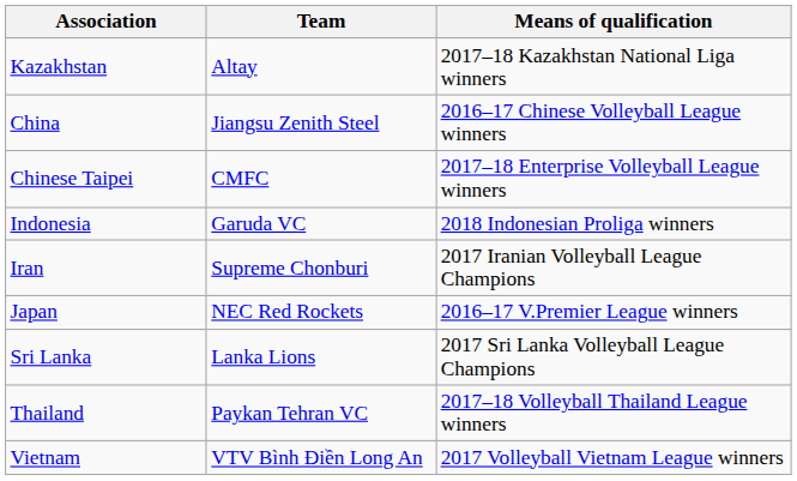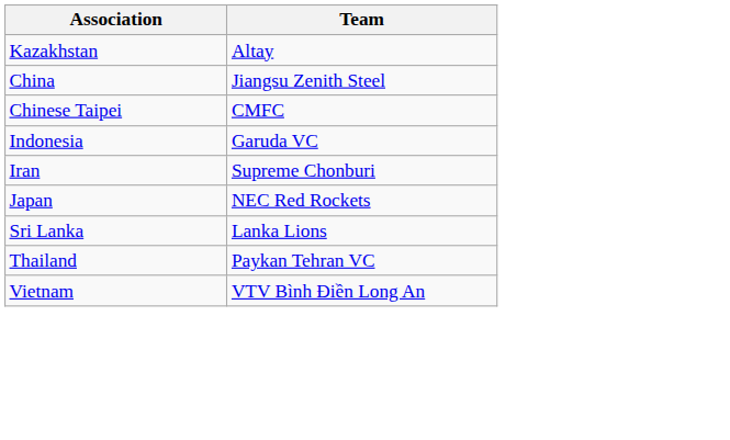- column: Means of qualification | 2017–18 Kazakhstan National Liga winners | 2016–17 Chinese Volleyball League winners | 2017–18 Enterprise Volleyball League winners | 2018 Indonesian Proliga winners | 2017 Iranian Volleyball League Champions | 2016–17 V.Premier League winners | 2017 Sri Lanka Volleyball League Champions | 2017–18 Volleyball Thailand League winners | 2017 Volleyball Vietnam League winners
